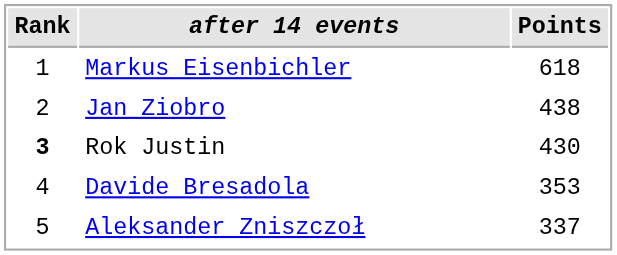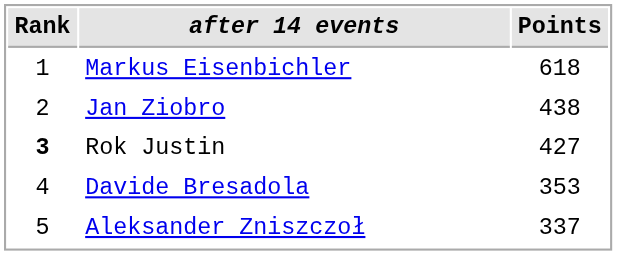Rok Justin | Points: 430 -> 427
